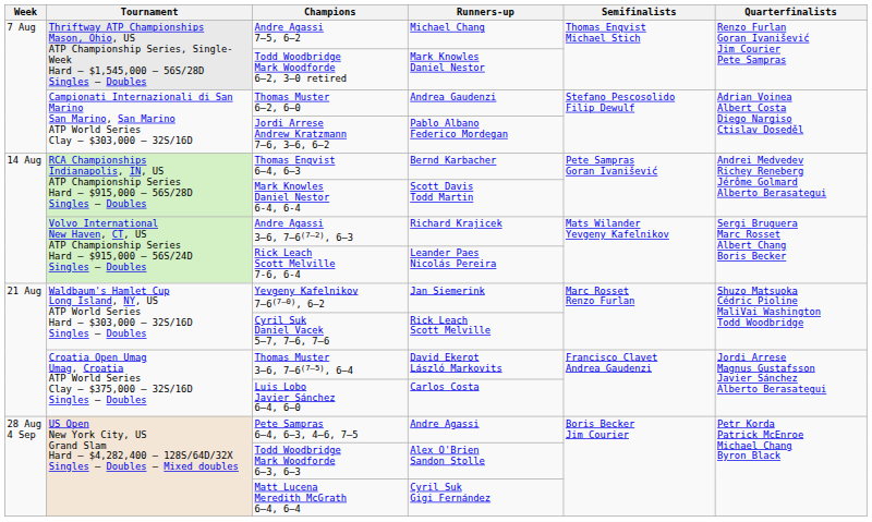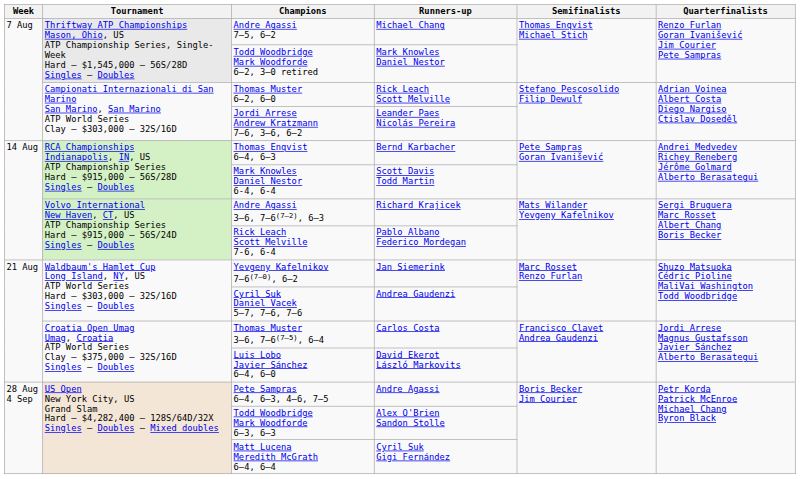Thomas Muster 6–2, 6–0 | Runners-up: Andrea Gaudenzi -> Rick Leach Scott Melville
Jordi Arrese Andrew Kratzmann 7–6, 3–6, 6–2 | Runners-up: Pablo Albano Federico Mordegan -> Leander Paes Nicolás Pereira
Rick Leach Scott Melville 7-6, 6-4 | Runners-up: Leander Paes Nicolás Pereira -> Pablo Albano Federico Mordegan
Cyril Suk Daniel Vacek 5–7, 7–6, 7–6 | Runners-up: Rick Leach Scott Melville -> Andrea Gaudenzi
Thomas Muster 3–6, 7–6(7–5), 6–4 | Runners-up: David Ekerot László Markovits -> Carlos Costa
Luis Lobo Javier Sánchez 6–4, 6–0 | Runners-up: Carlos Costa -> David Ekerot László Markovits
